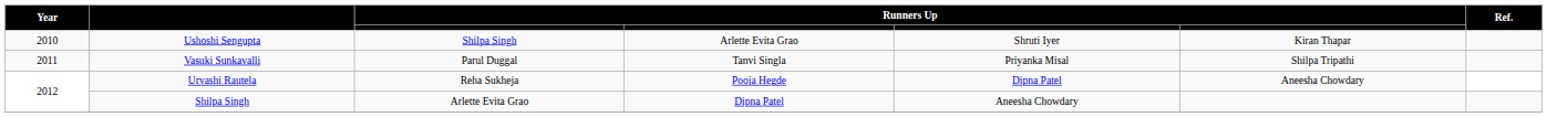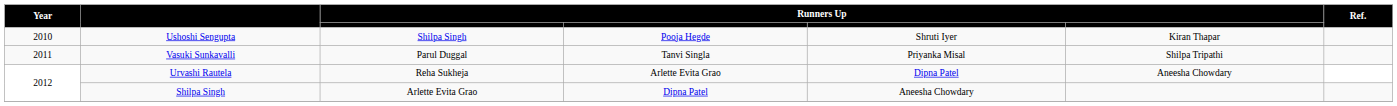Ushoshi Sengupta | column 4: Arlette Evita Grao -> Pooja Hegde
Urvashi Rautela | column 4: Pooja Hegde -> Arlette Evita Grao
